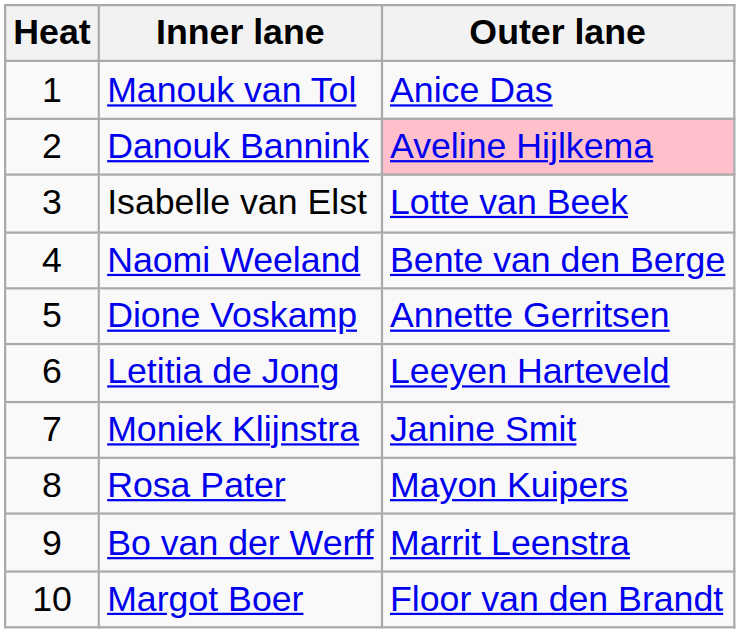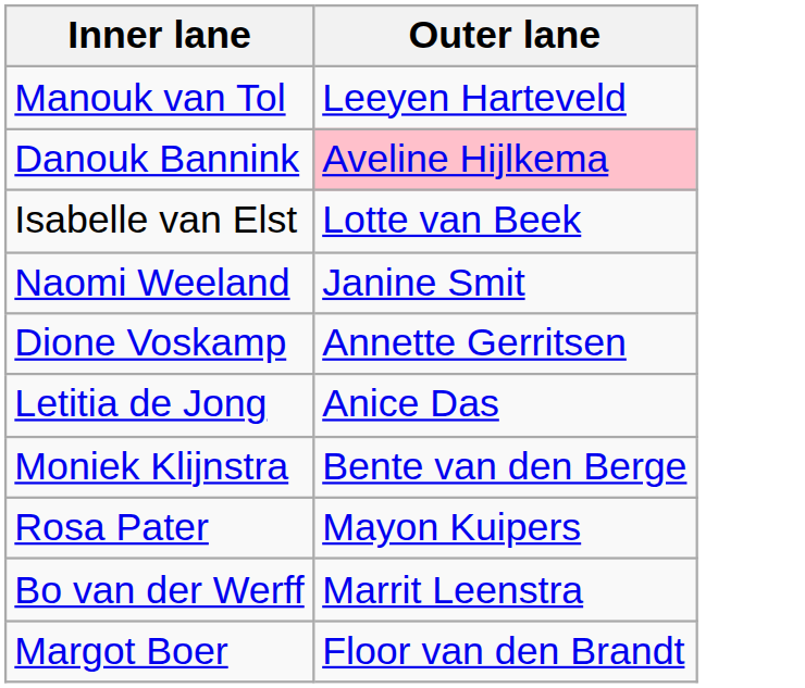- column: Heat | 1 | 2 | 3 | 4 | 5 | 6 | 7 | 8 | 9 | 10
Manouk van Tol | Outer lane: Anice Das -> Leeyen Harteveld
Naomi Weeland | Outer lane: Bente van den Berge -> Janine Smit
Letitia de Jong | Outer lane: Leeyen Harteveld -> Anice Das
Moniek Klijnstra | Outer lane: Janine Smit -> Bente van den Berge
